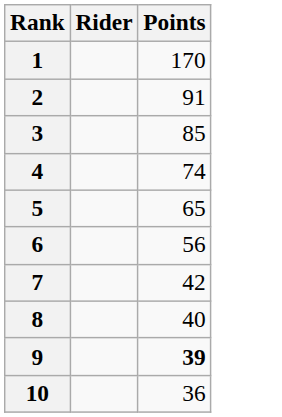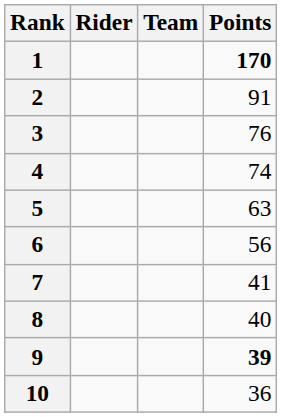+ column: Team
1 | Points: normal -> bold
3 | Points: 85 -> 76
5 | Points: 65 -> 63
7 | Points: 42 -> 41
